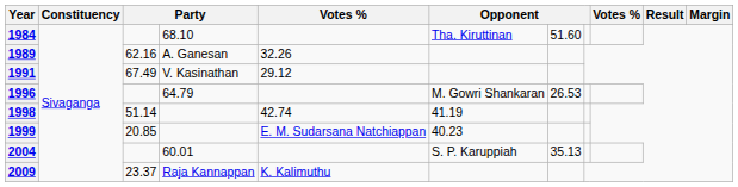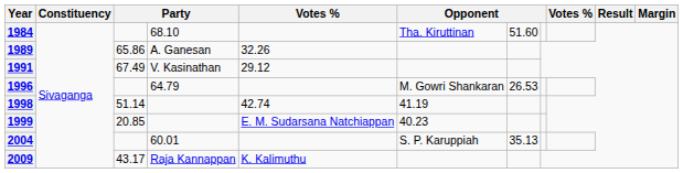1989 | column 3: 62.16 -> 65.86
2009 | column 3: 23.37 -> 43.17
